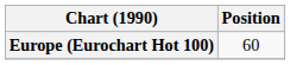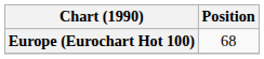Europe (Eurochart Hot 100) | Position: 60 -> 68
